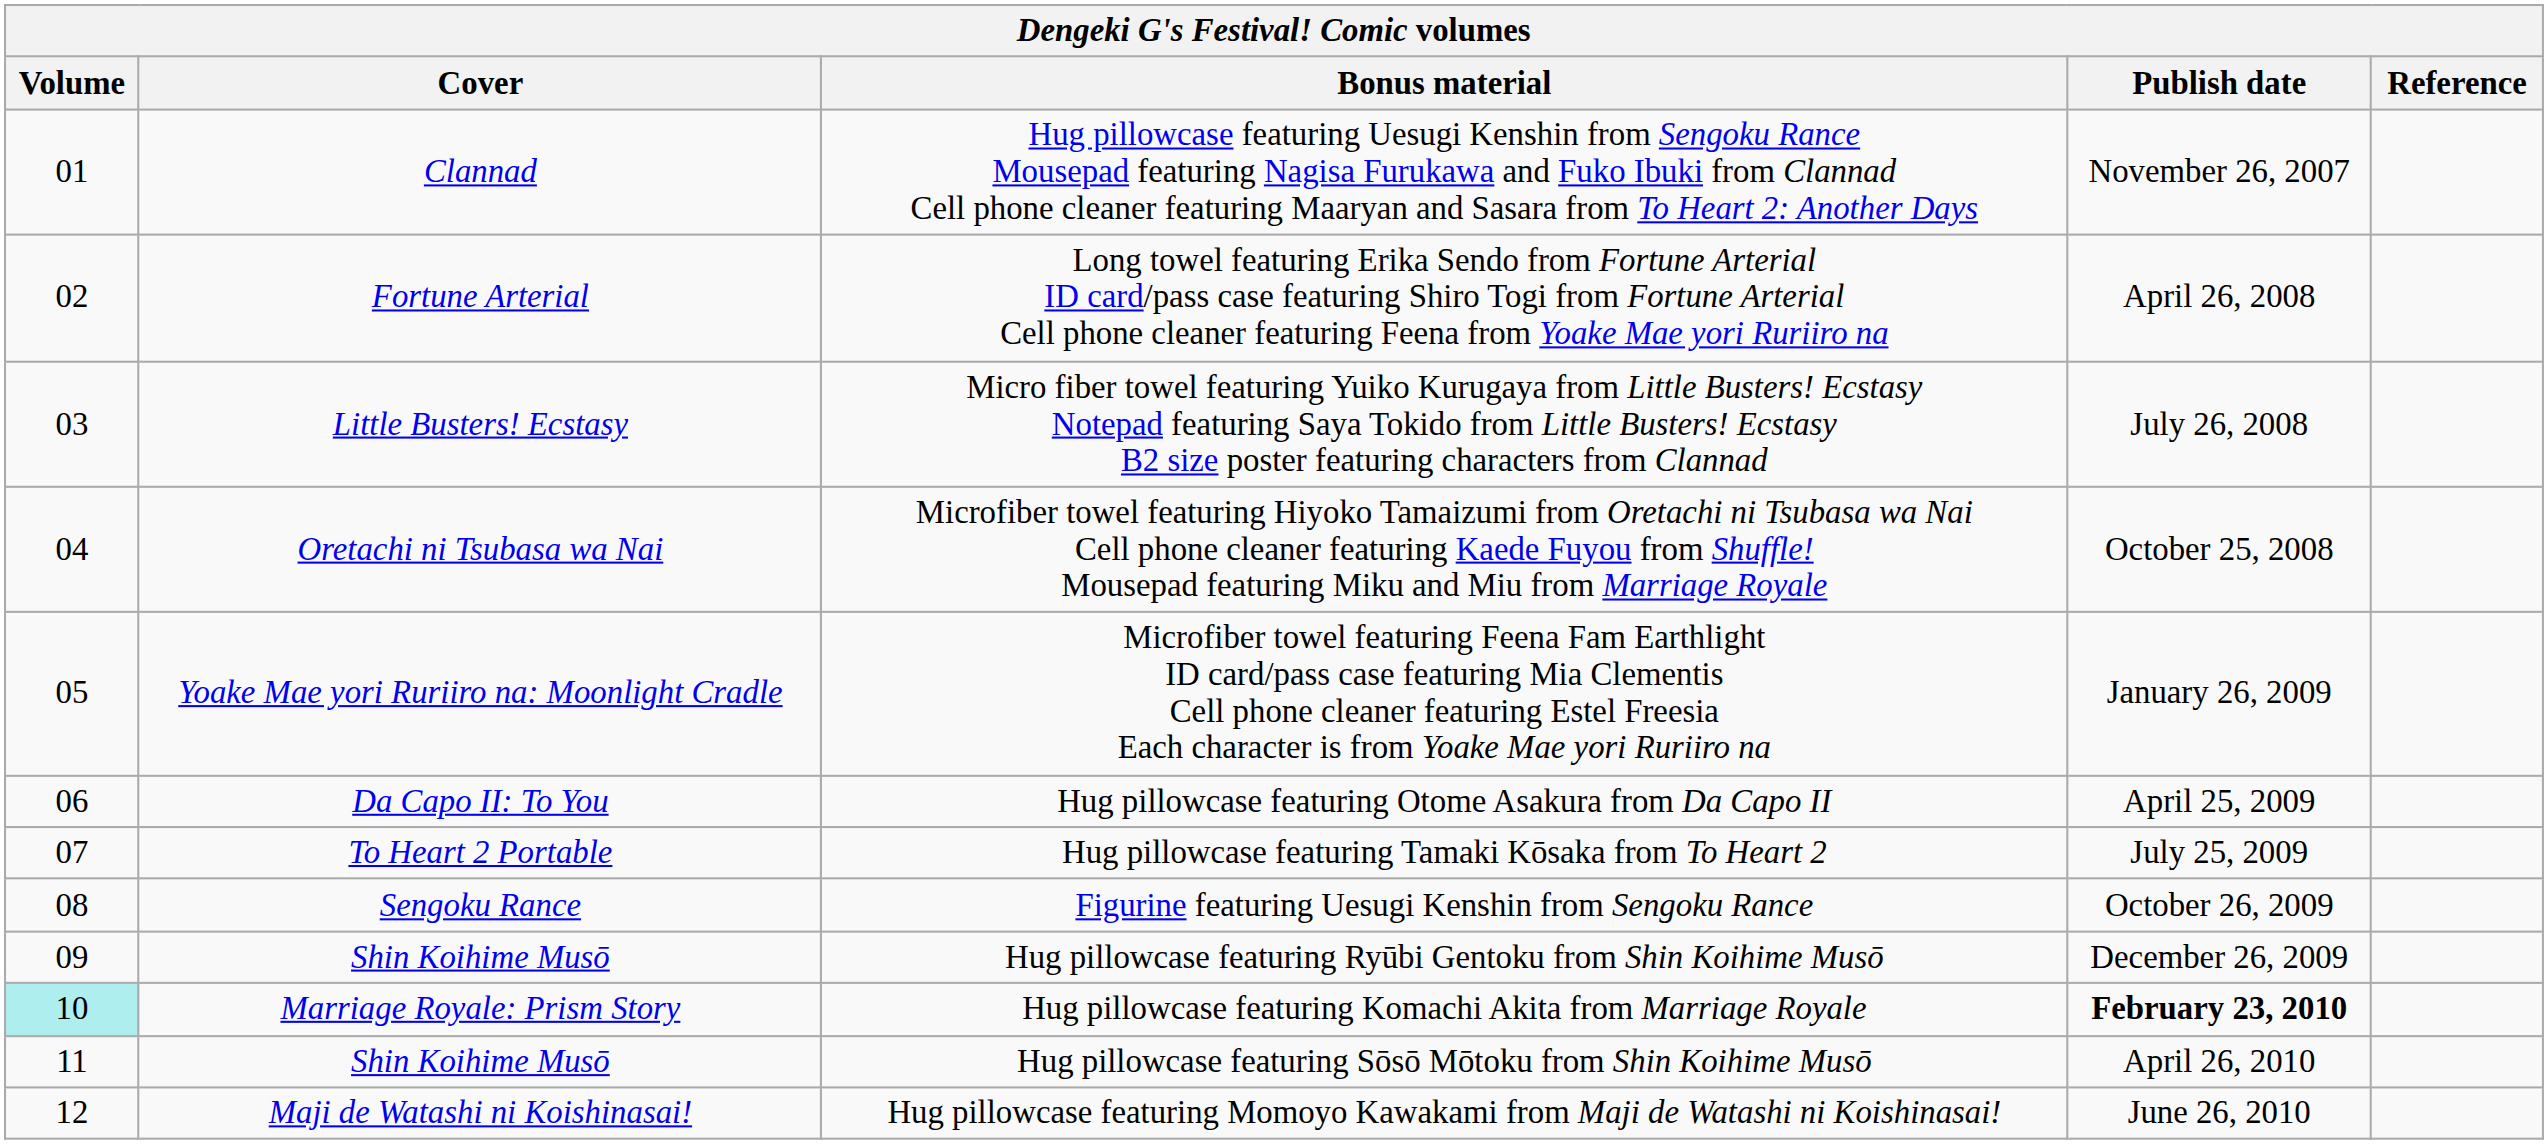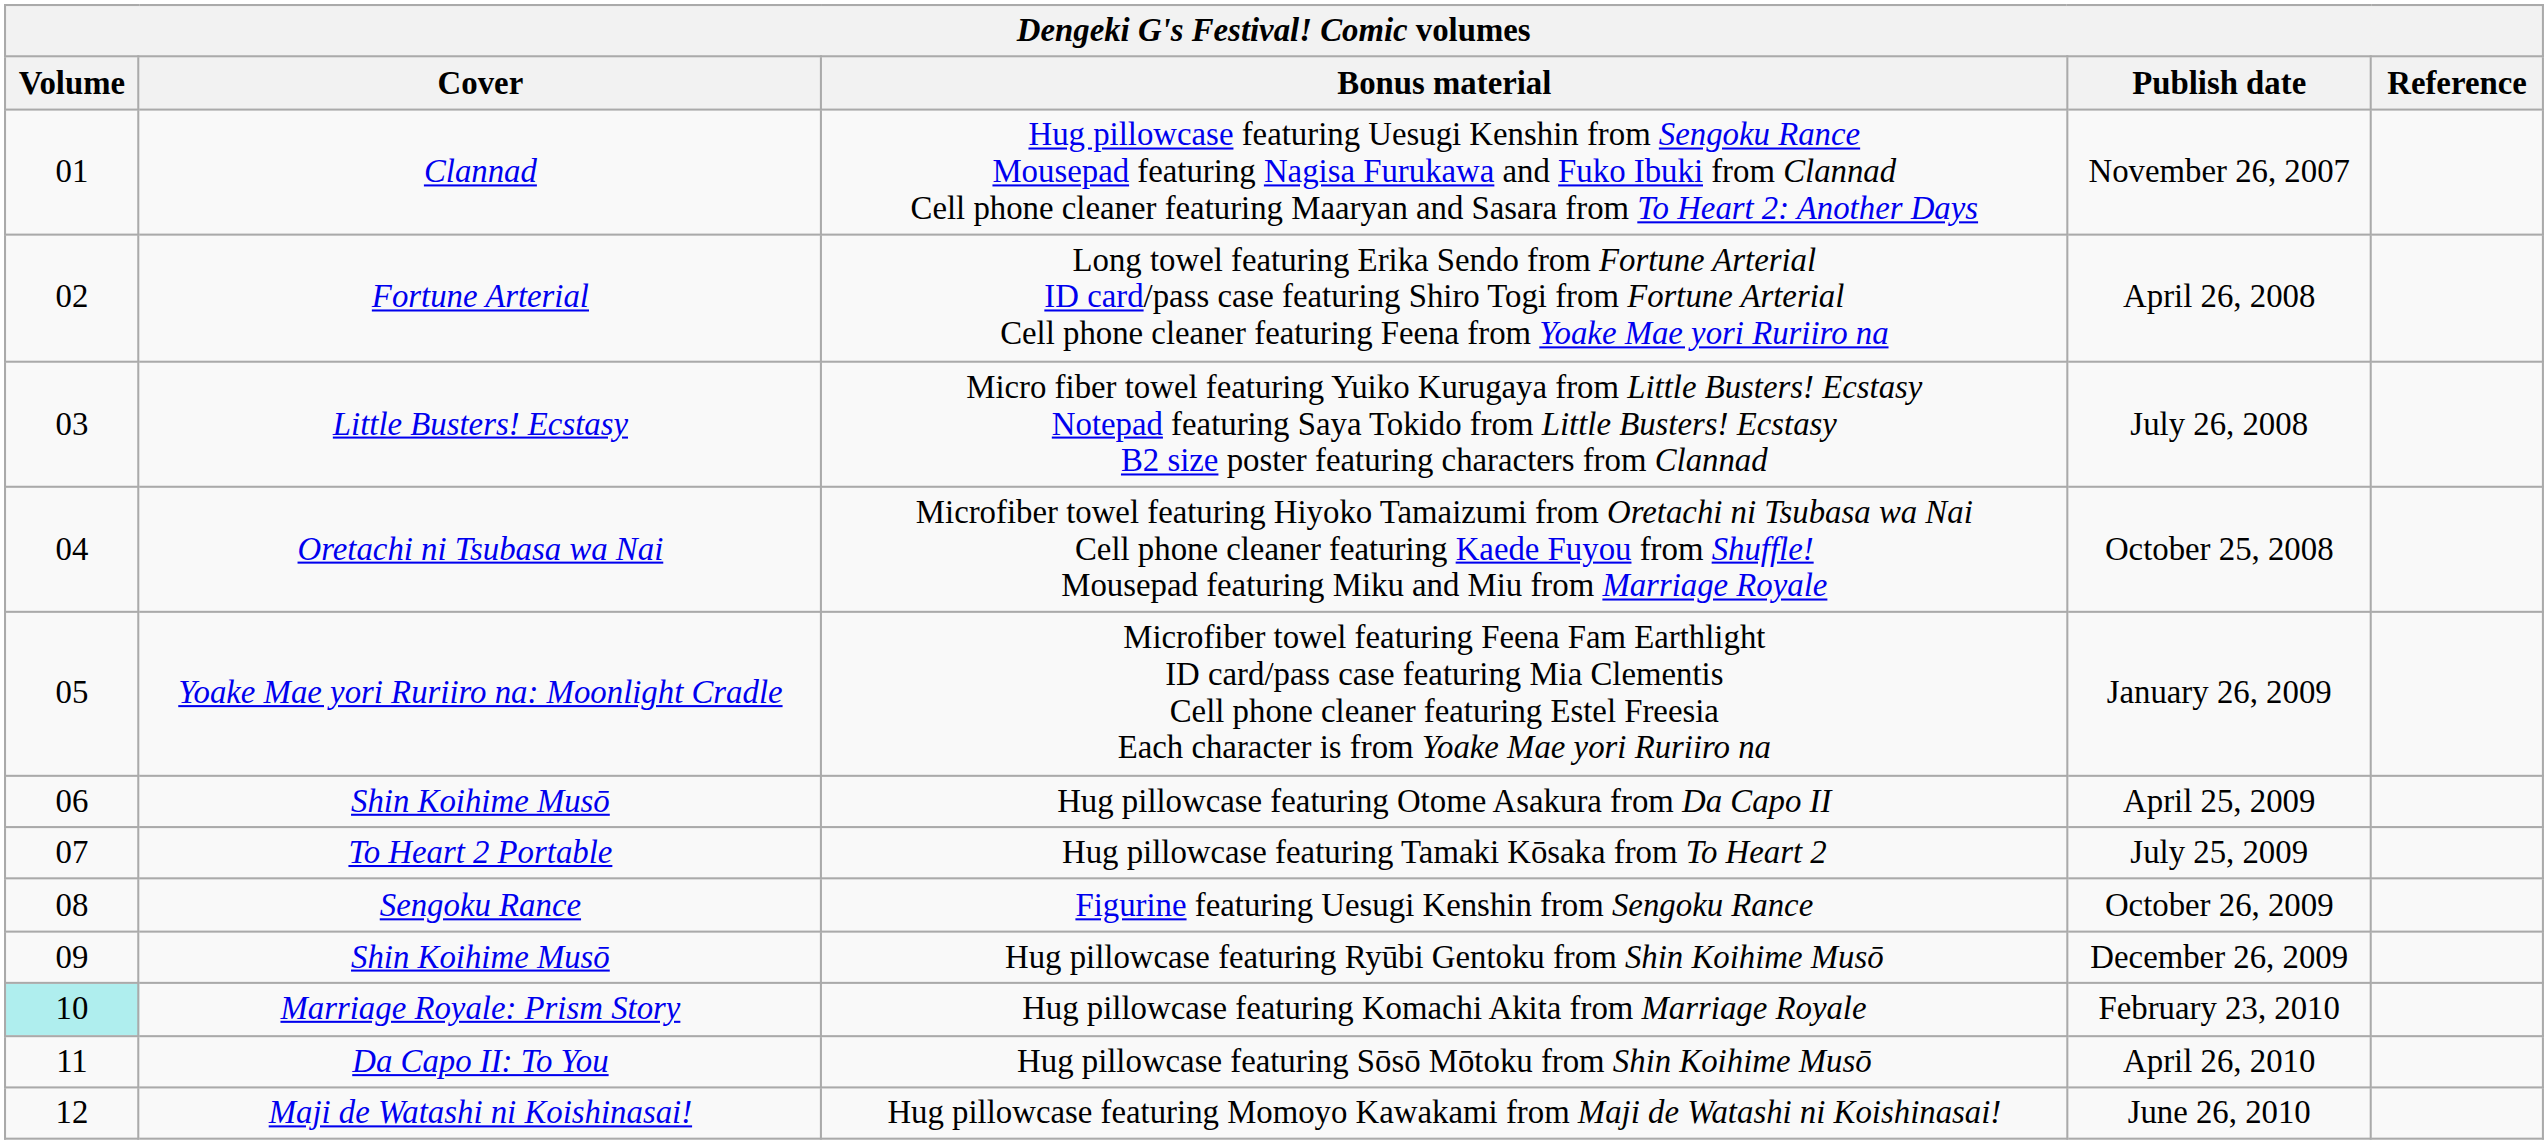Hug pillowcase featuring Otome Asakura from Da Capo II | Cover: Da Capo II: To You -> Shin Koihime Musō
Hug pillowcase featuring Komachi Akita from Marriage Royale | Publish date: bold -> normal
Hug pillowcase featuring Sōsō Mōtoku from Shin Koihime Musō | Cover: Shin Koihime Musō -> Da Capo II: To You
